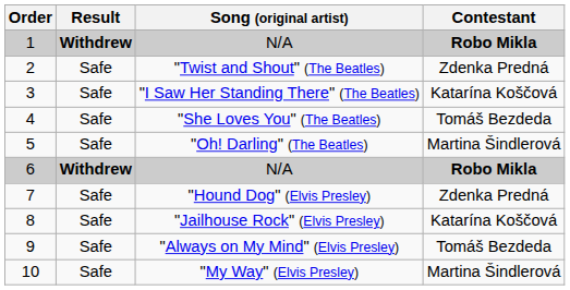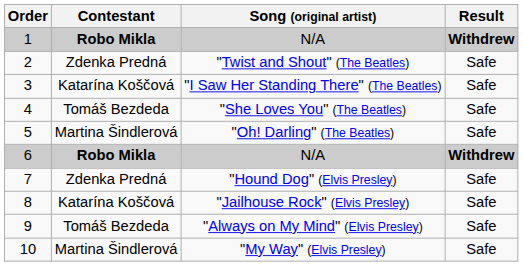columns swapped: Contestant <-> Result
